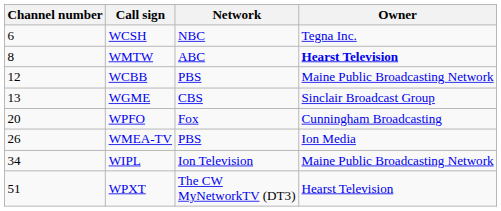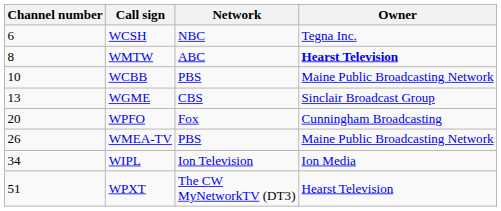WCBB | Channel number: 12 -> 10
WMEA-TV | Owner: Ion Media -> Maine Public Broadcasting Network
WIPL | Owner: Maine Public Broadcasting Network -> Ion Media
